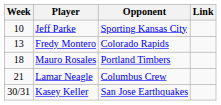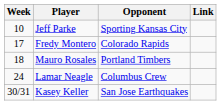Fredy Montero | Week: 13 -> 17
Lamar Neagle | Week: 21 -> 24
